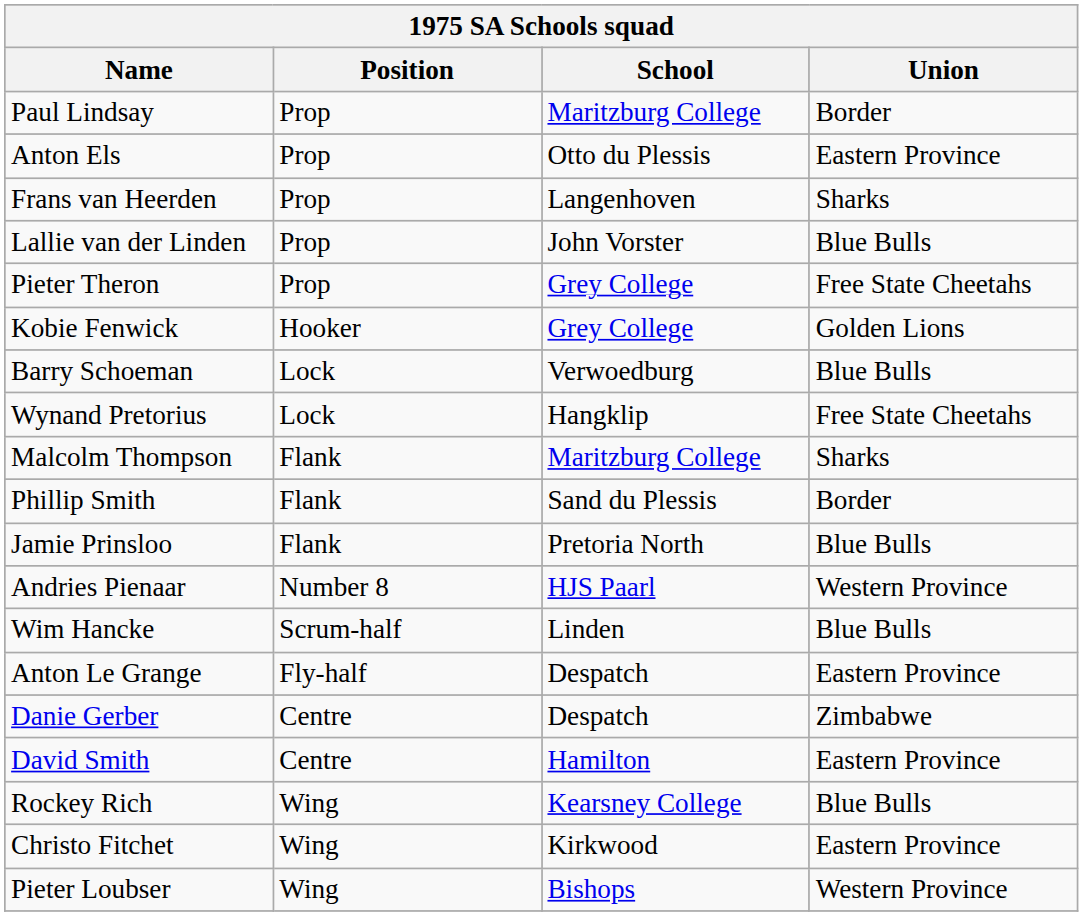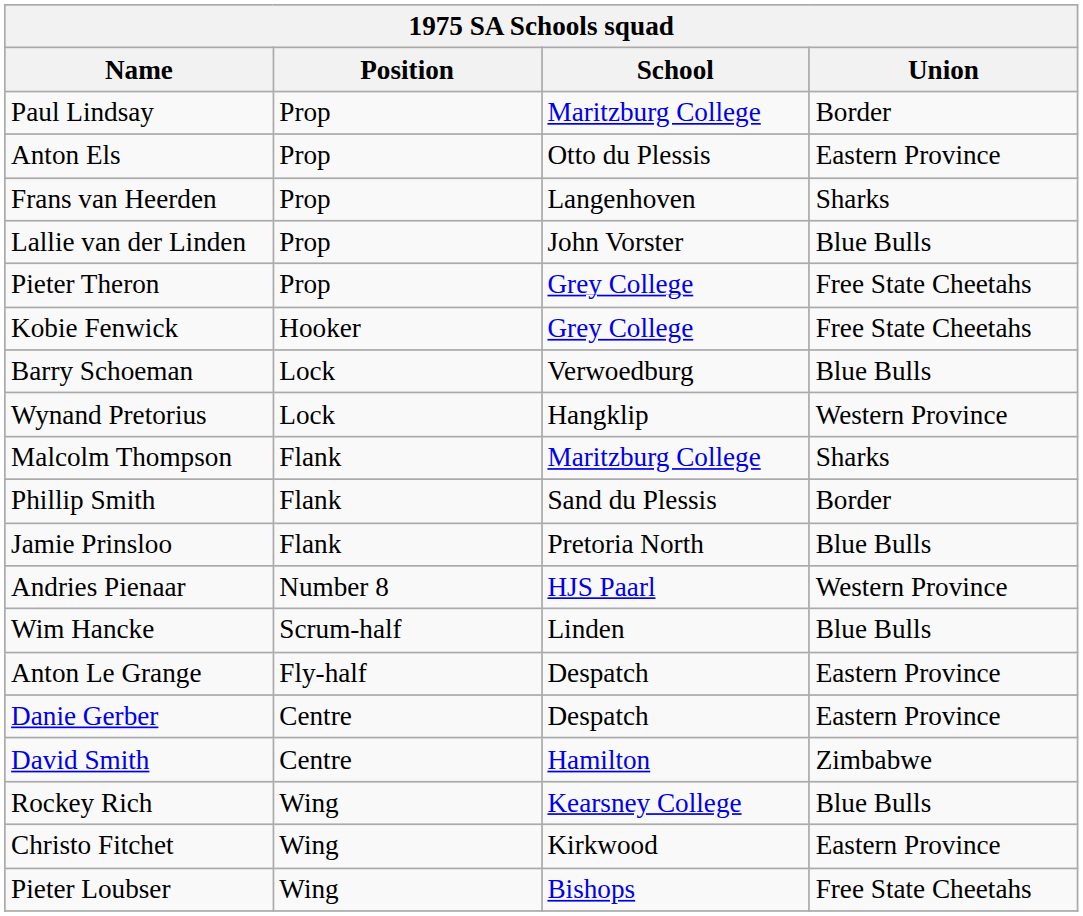Kobie Fenwick | Union: Golden Lions -> Free State Cheetahs
Wynand Pretorius | Union: Free State Cheetahs -> Western Province
Danie Gerber | Union: Zimbabwe -> Eastern Province
David Smith | Union: Eastern Province -> Zimbabwe
Pieter Loubser | Union: Western Province -> Free State Cheetahs
